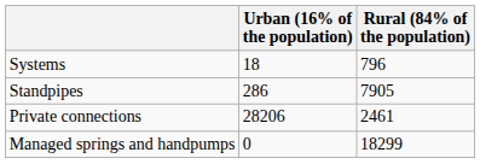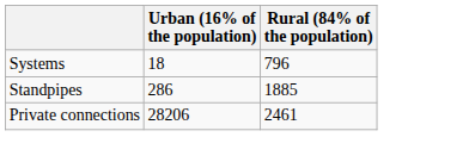Standpipes | Rural (84% of the population): 7905 -> 1885
- row: Managed springs and handpumps | 0 | 18299
